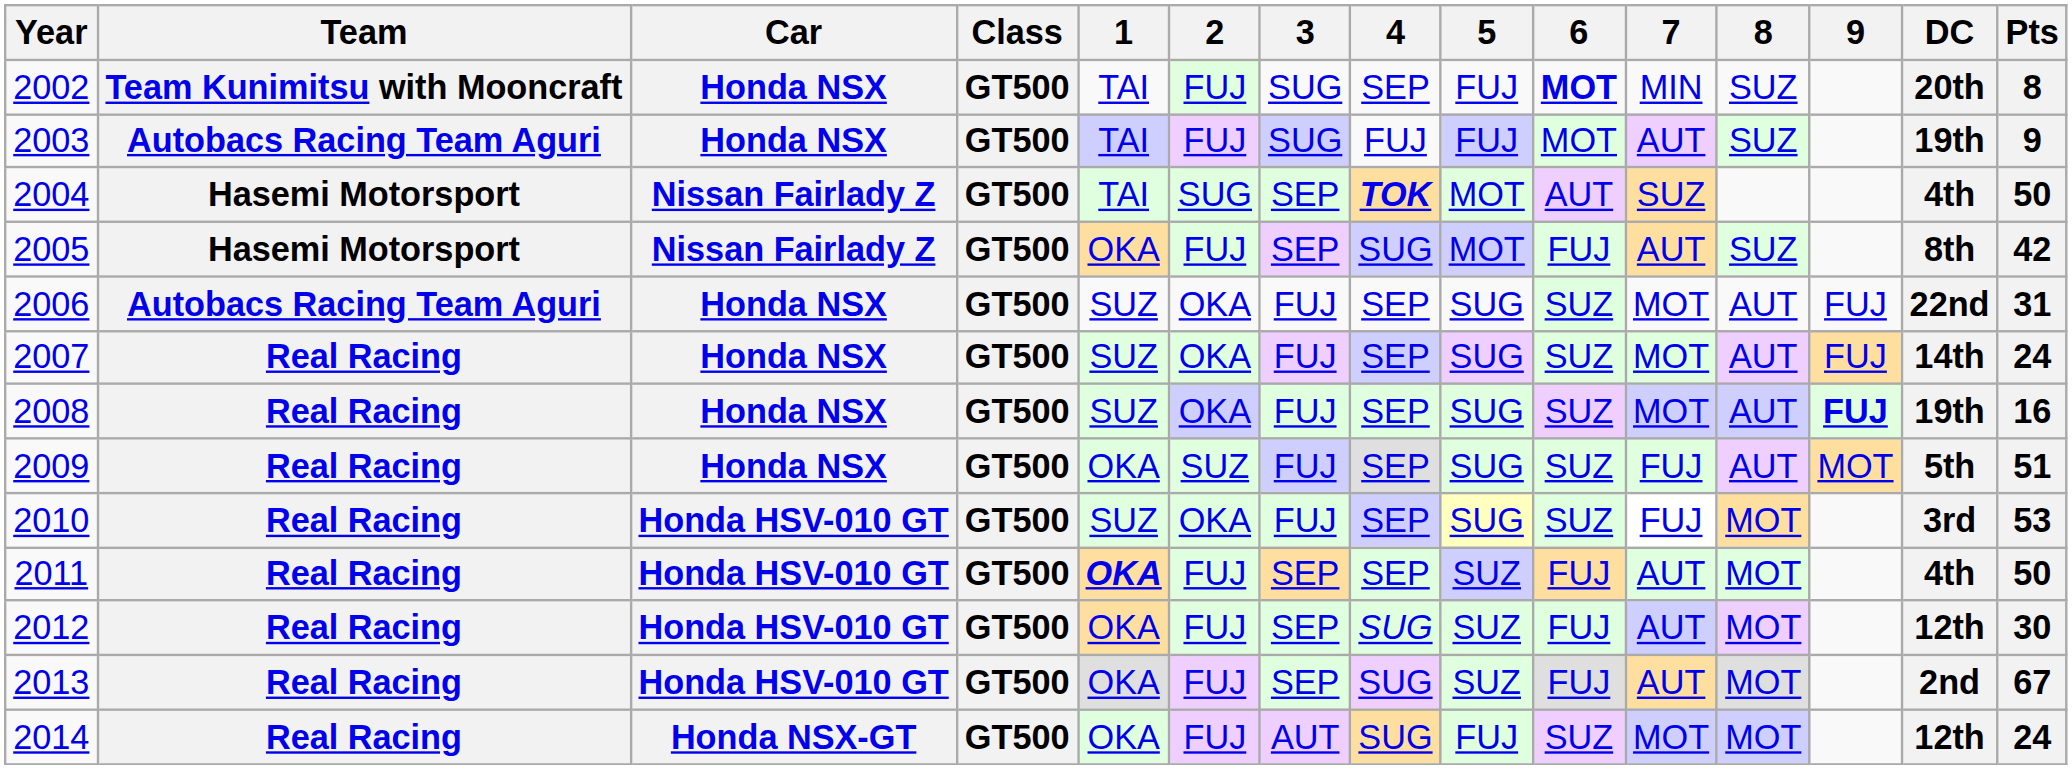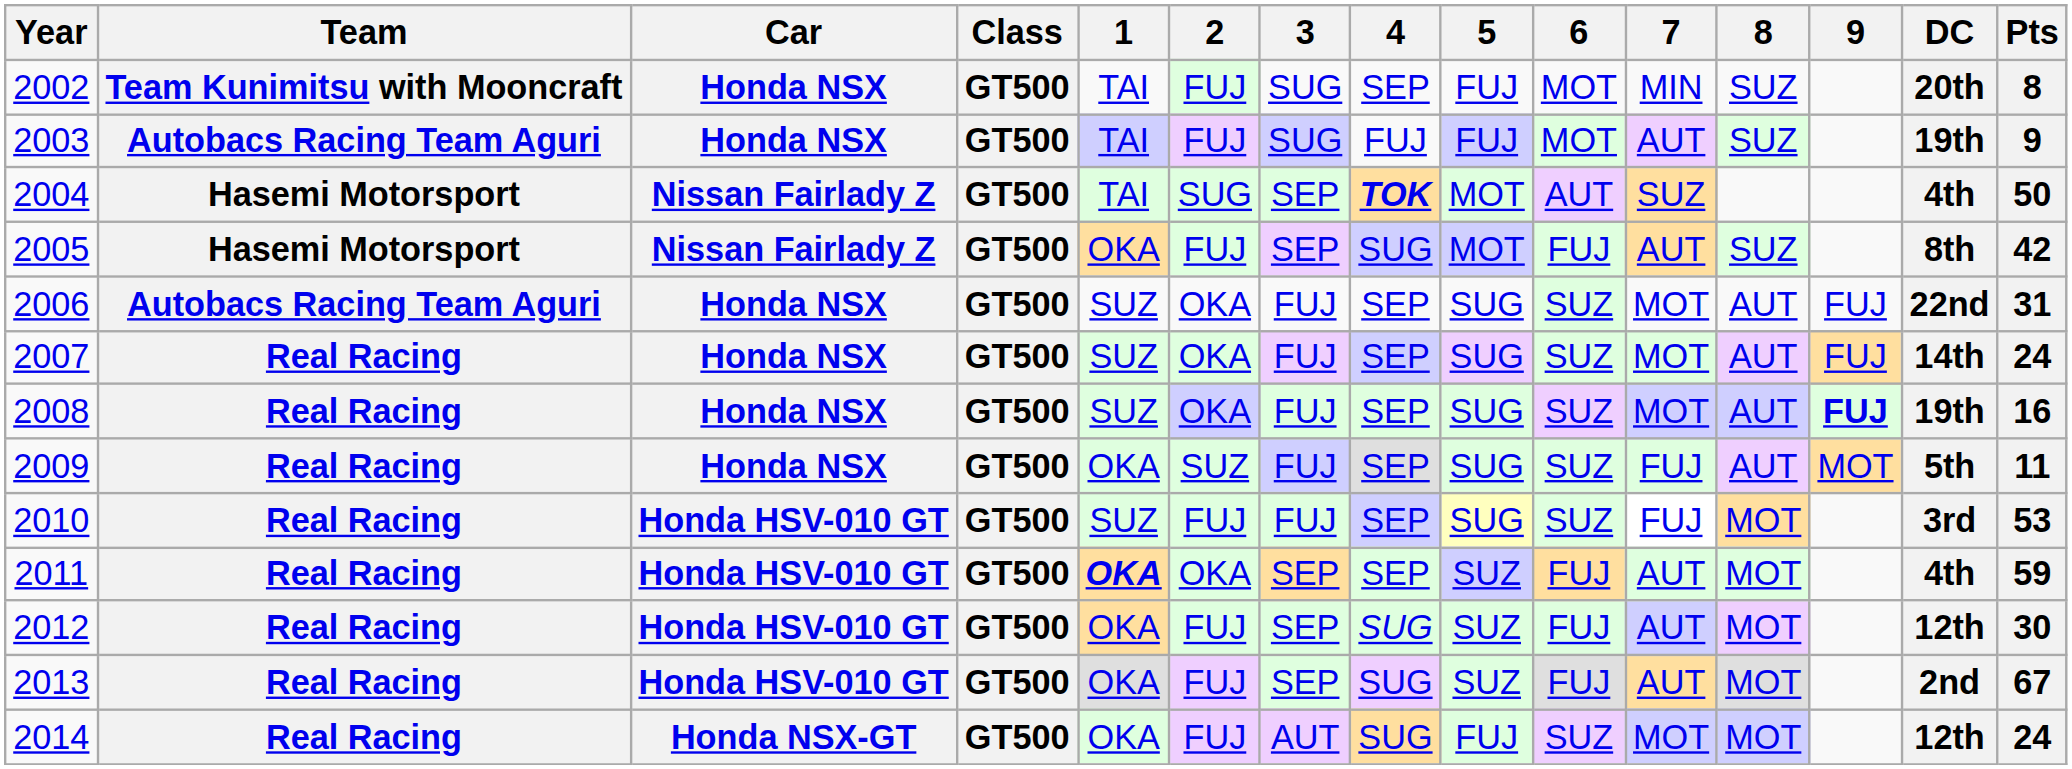2002 | 6: bold -> normal
2009 | Pts: 51 -> 11
2010 | 2: OKA -> FUJ
2011 | 2: FUJ -> OKA
2011 | Pts: 50 -> 59
